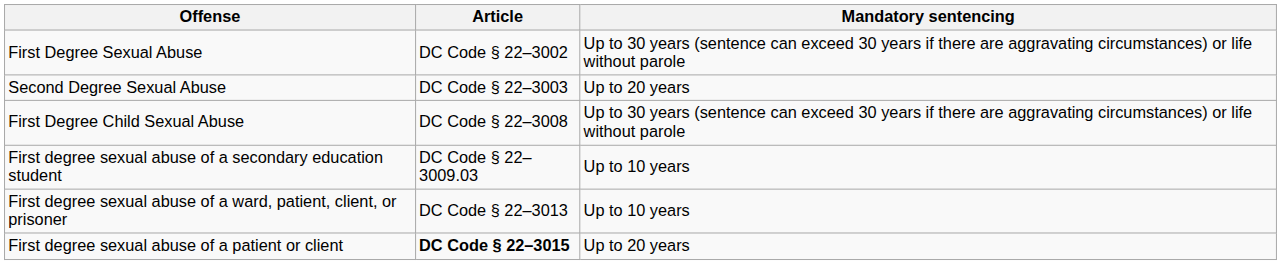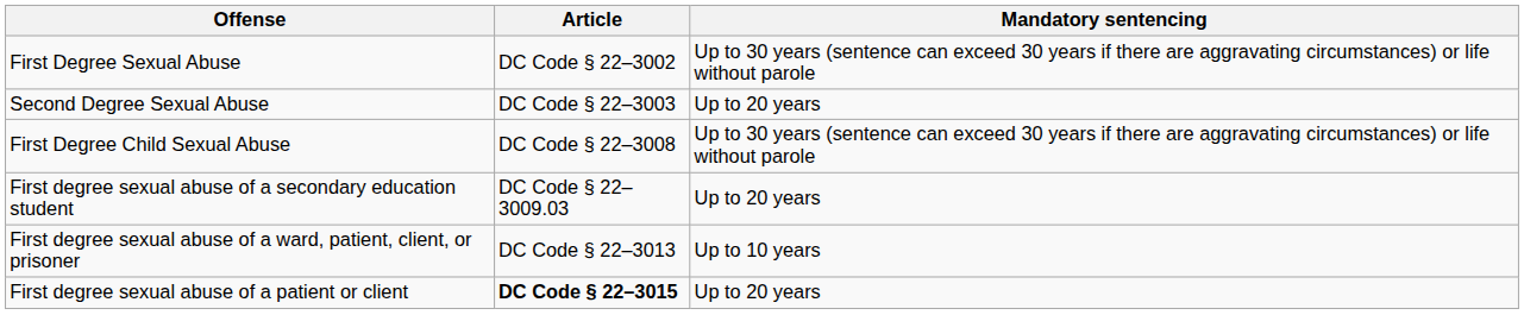First degree sexual abuse of a secondary education student | Mandatory sentencing: Up to 10 years -> Up to 20 years
